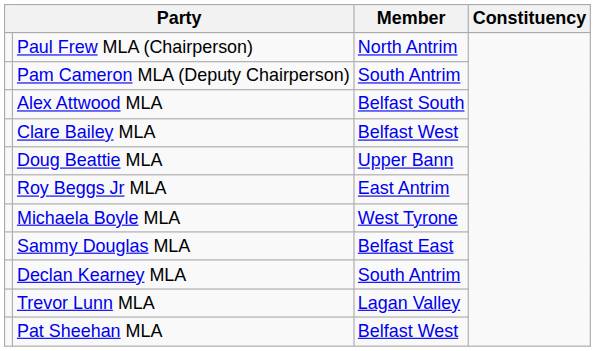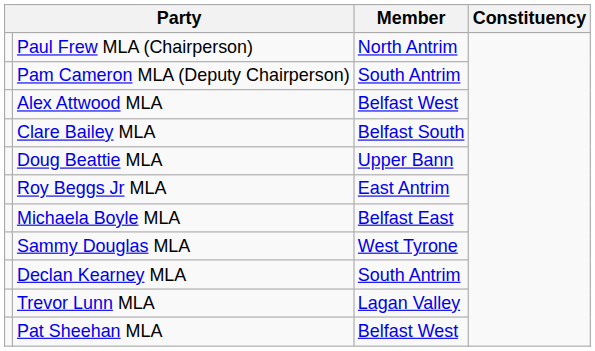Alex Attwood MLA | Member: Belfast South -> Belfast West
Clare Bailey MLA | Member: Belfast West -> Belfast South
Michaela Boyle MLA | Member: West Tyrone -> Belfast East
Sammy Douglas MLA | Member: Belfast East -> West Tyrone
